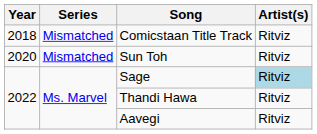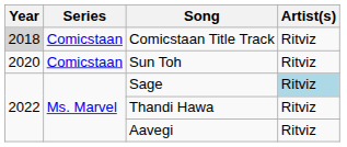Comicstaan Title Track | Year: no background -> lightgrey background
Comicstaan Title Track | Series: Mismatched -> Comicstaan
Sun Toh | Series: Mismatched -> Comicstaan
